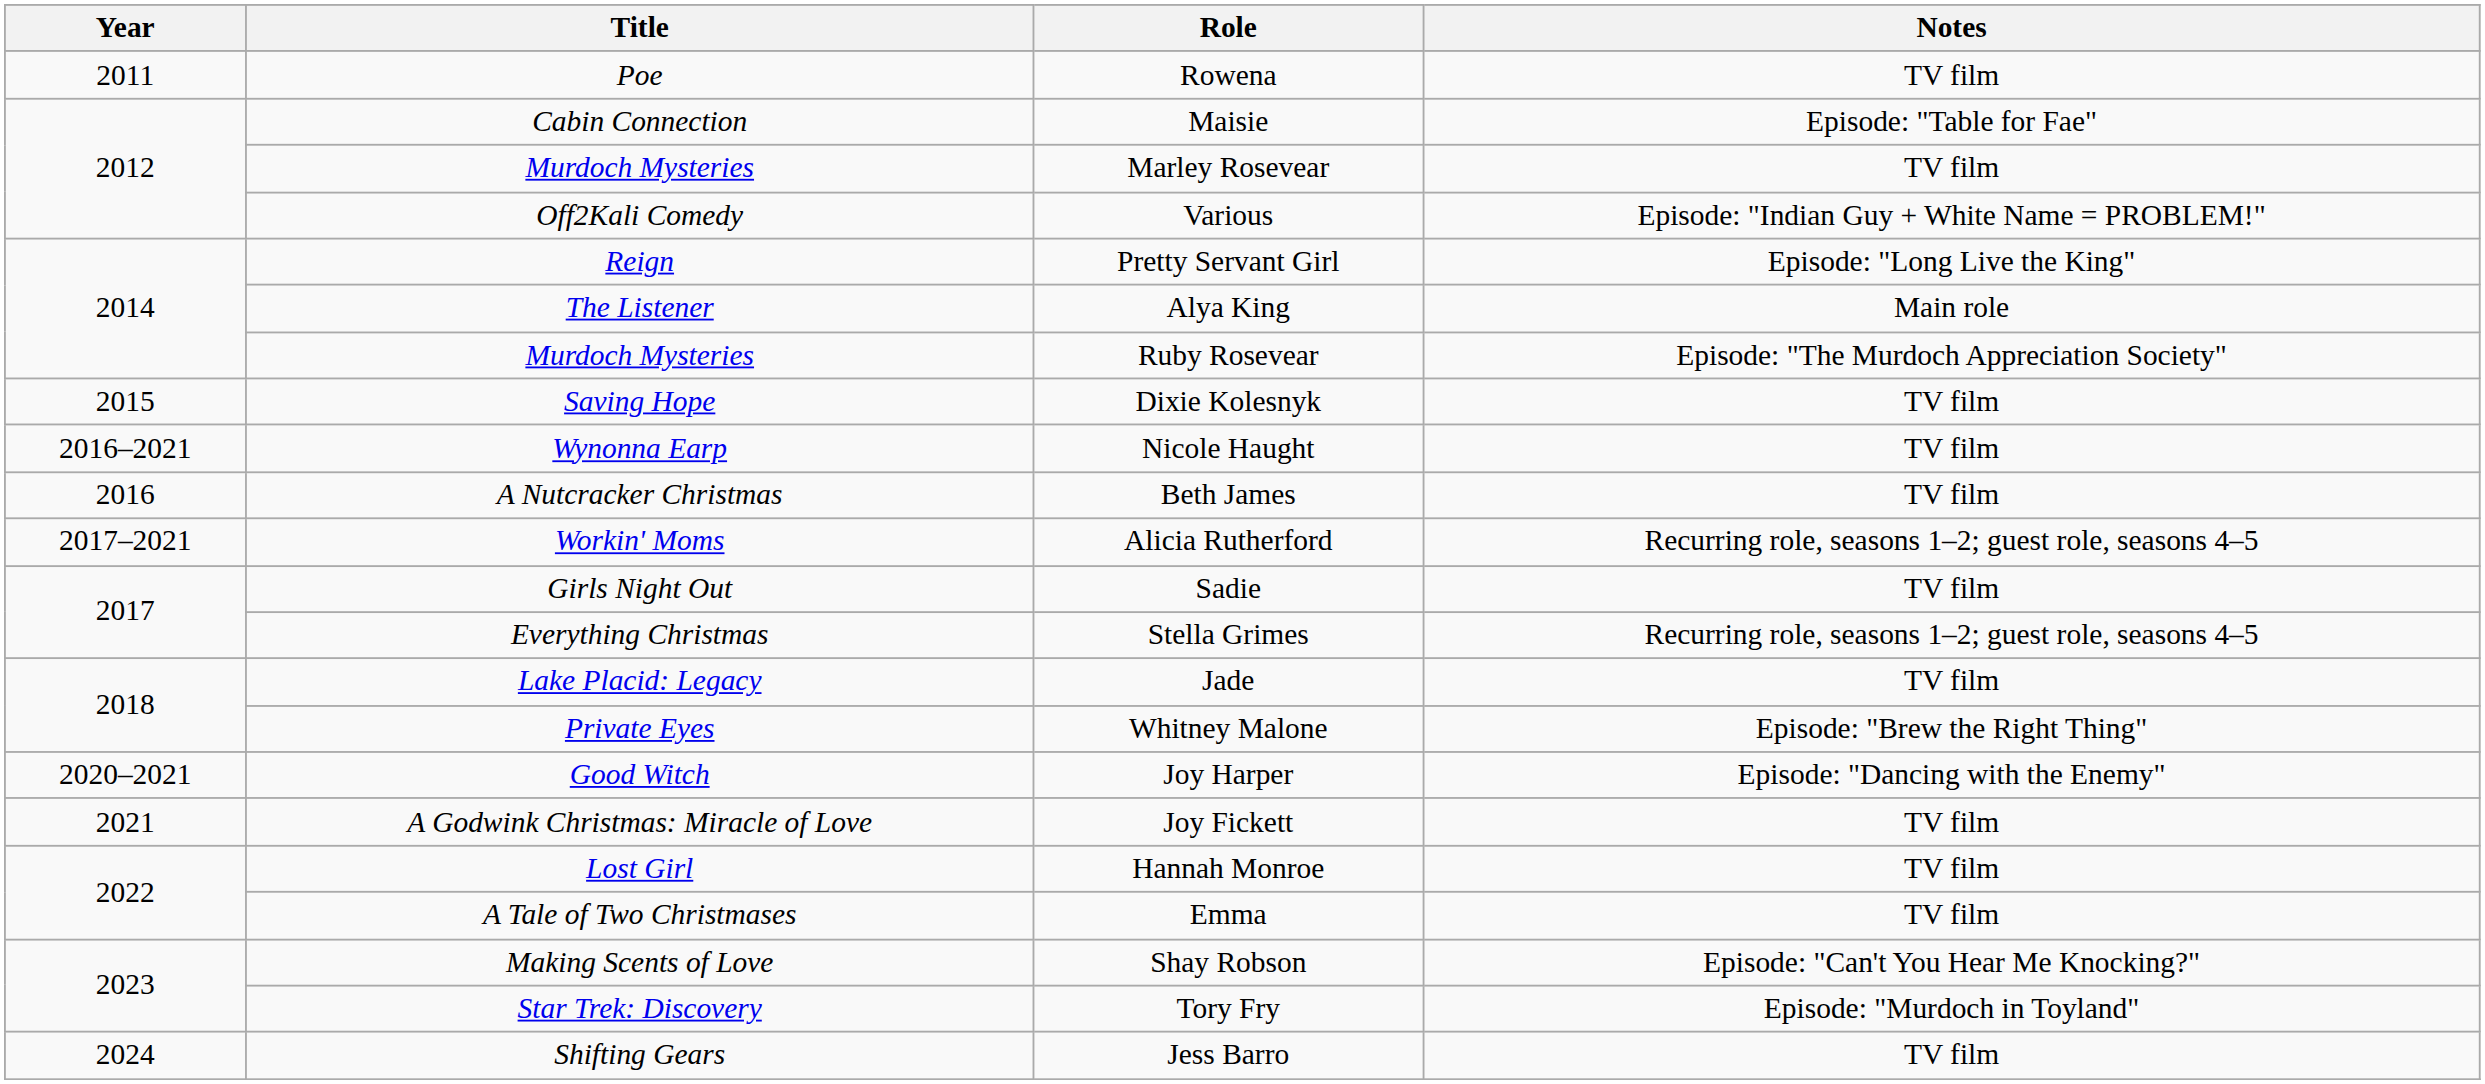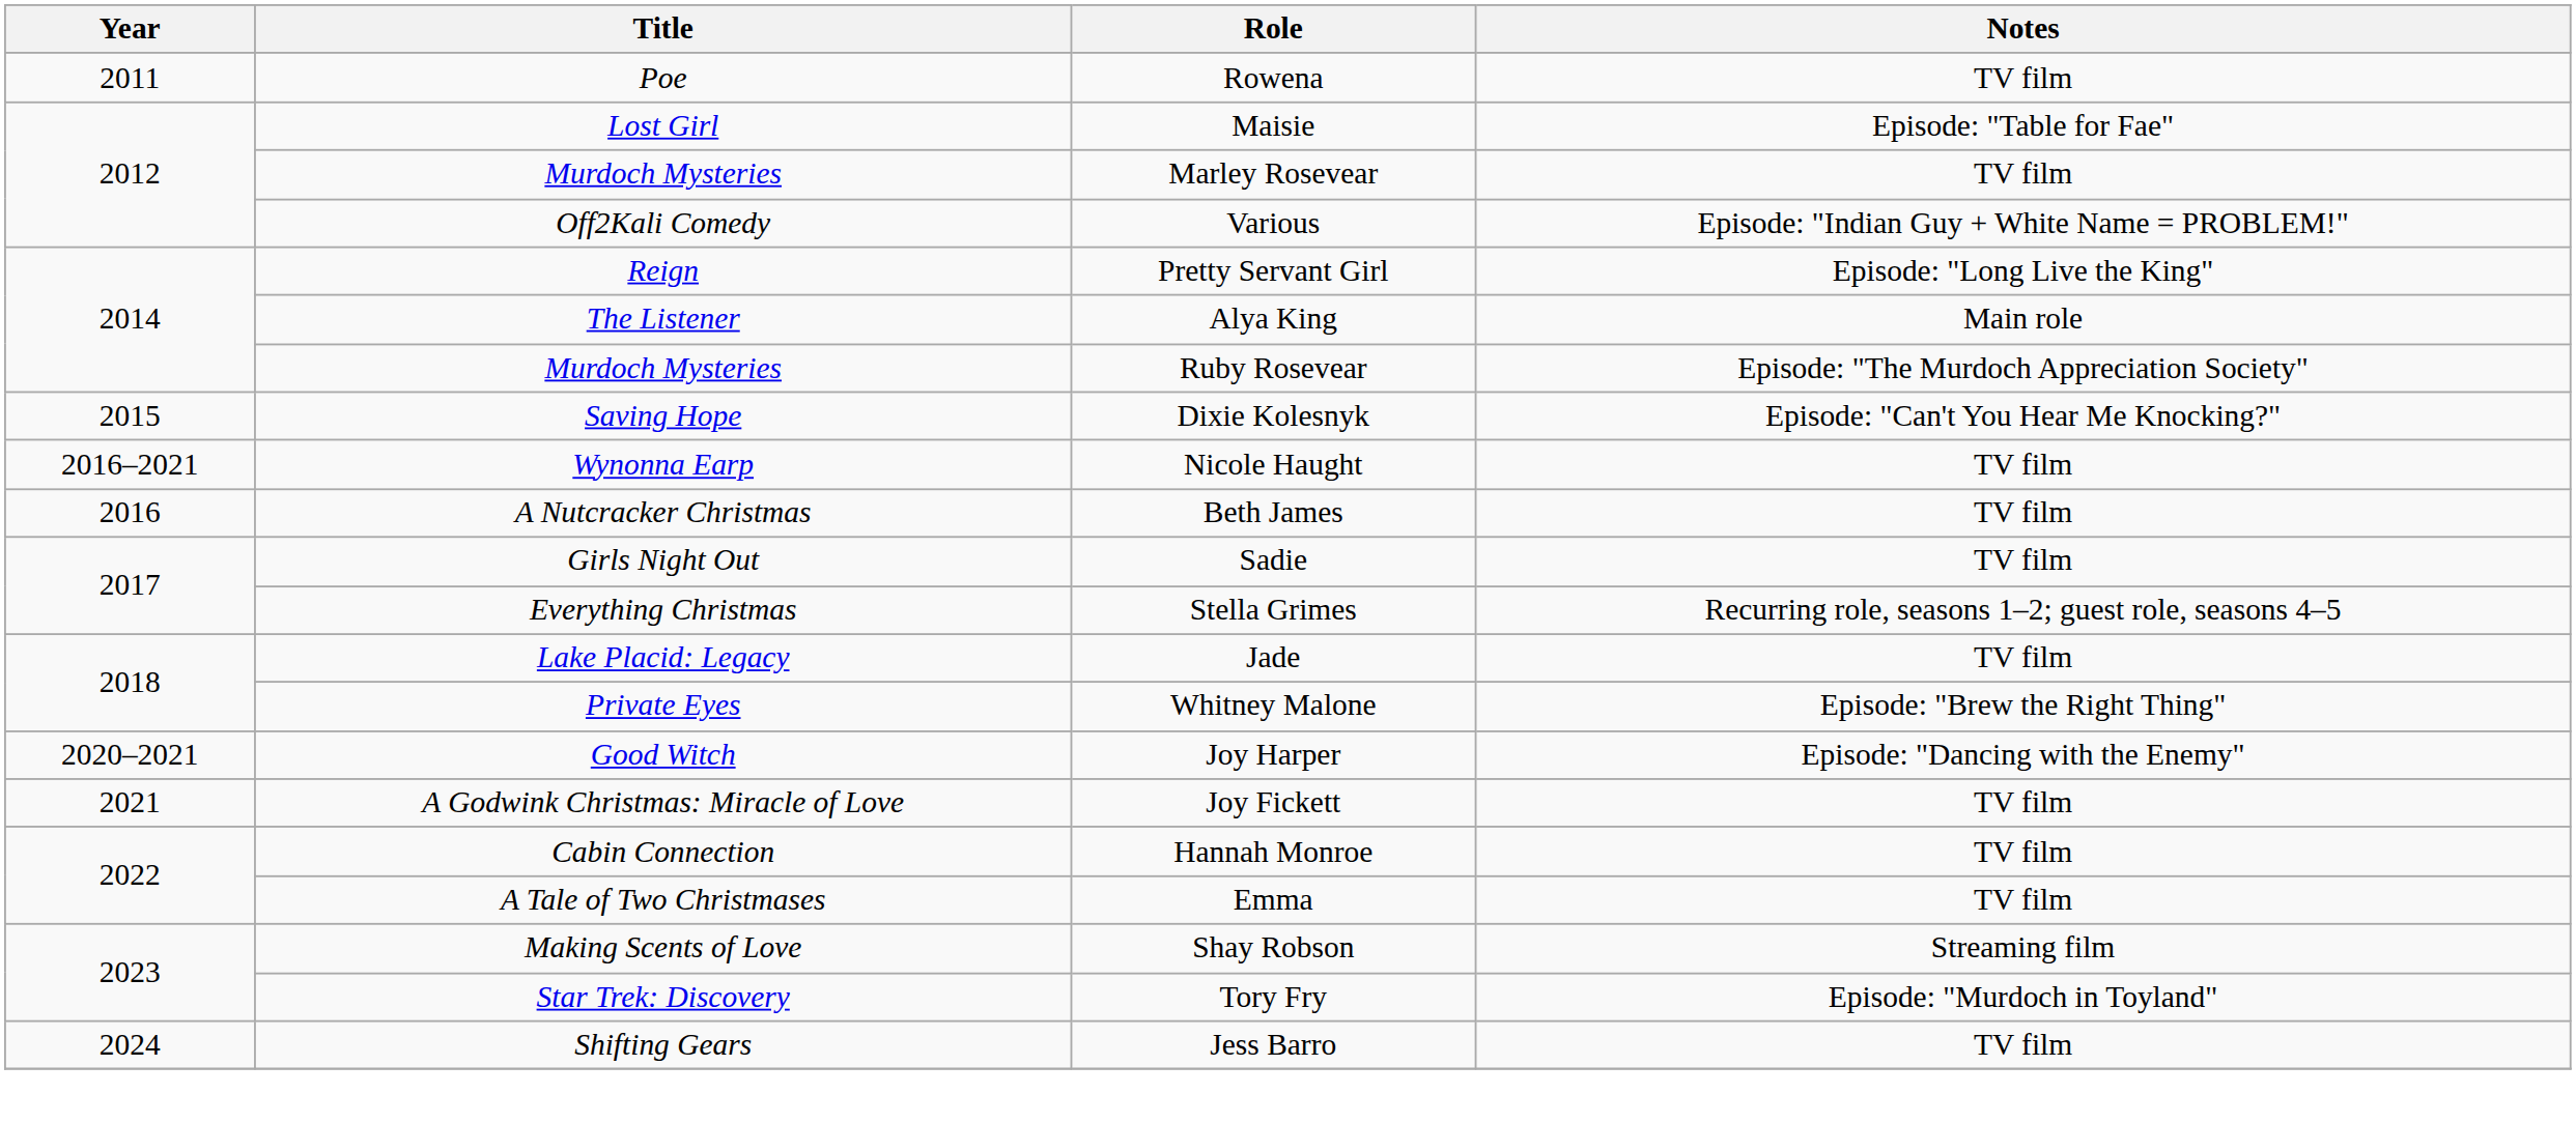Maisie | Title: Cabin Connection -> Lost Girl
Dixie Kolesnyk | Notes: TV film -> Episode: "Can't You Hear Me Knocking?"
- row: 2017–2021 | Workin' Moms | Alicia Rutherford | Recurring role, seasons 1–2; guest role, seasons 4–5
Hannah Monroe | Title: Lost Girl -> Cabin Connection
Shay Robson | Notes: Episode: "Can't You Hear Me Knocking?" -> Streaming film
